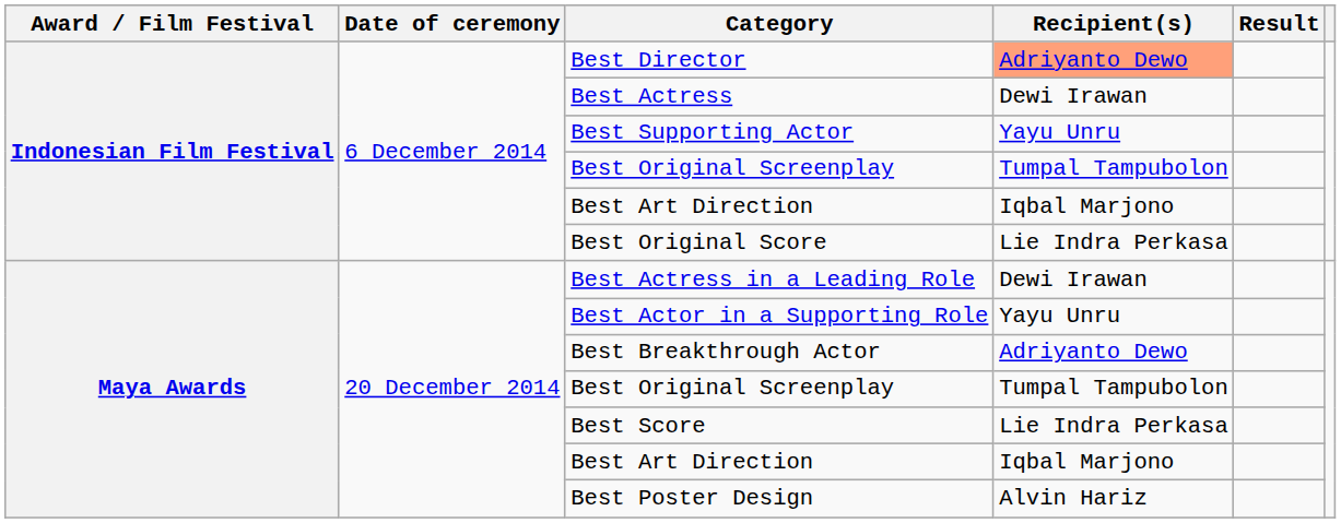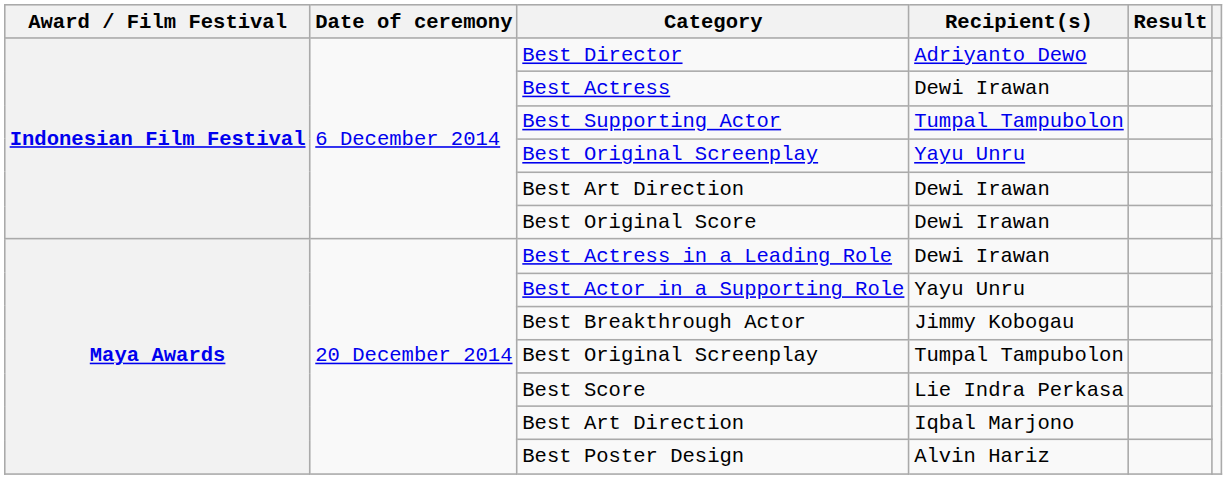Best Director | Recipient(s): lightsalmon background -> no background
Best Supporting Actor | Recipient(s): Yayu Unru -> Tumpal Tampubolon
Indonesian Film Festival / Best Original Screenplay | Recipient(s): Tumpal Tampubolon -> Yayu Unru
Indonesian Film Festival / Best Art Direction | Recipient(s): Iqbal Marjono -> Dewi Irawan
Best Original Score | Recipient(s): Lie Indra Perkasa -> Dewi Irawan
Best Breakthrough Actor | Recipient(s): Adriyanto Dewo -> Jimmy Kobogau
